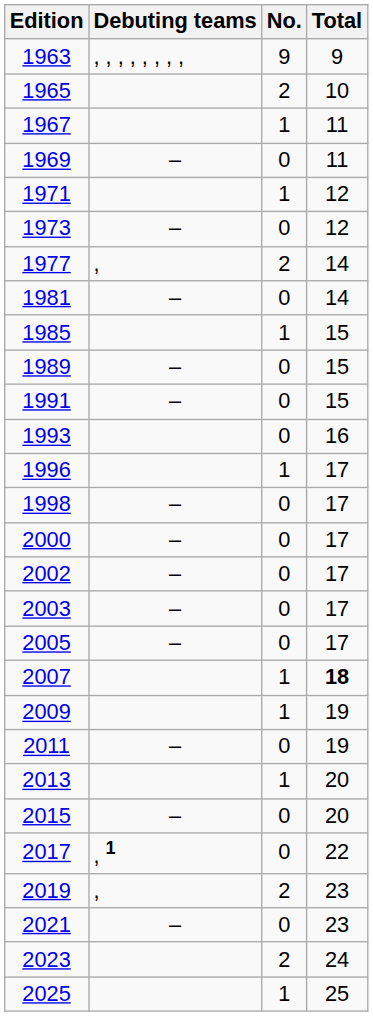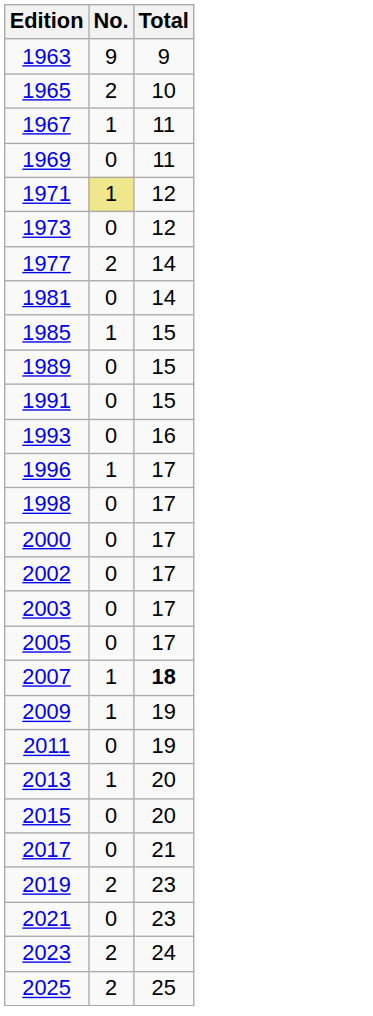- column: Debuting teams | , , , , , , , , | – | – | , | – | – | – | – | – | – | – | – | – | – | , 1 | , | –
1971 | No.: no background -> khaki background
2017 | Total: 22 -> 21
2025 | No.: 1 -> 2
